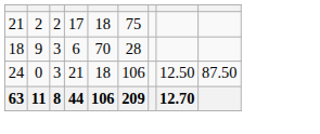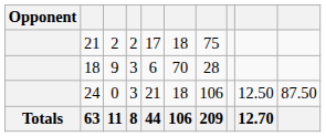+ column: Opponent | Totals
